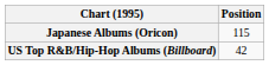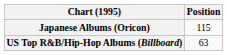US Top R&B/Hip-Hop Albums (Billboard) | Position: 42 -> 63
